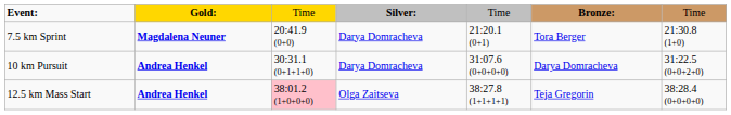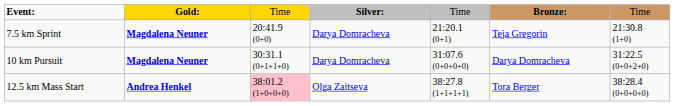7.5 km Sprint | column 6: Tora Berger -> Teja Gregorin
10 km Pursuit | column 2: Andrea Henkel -> Magdalena Neuner
12.5 km Mass Start | column 6: Teja Gregorin -> Tora Berger
